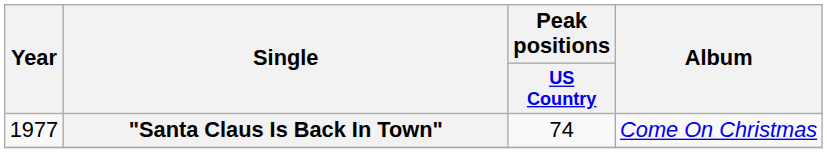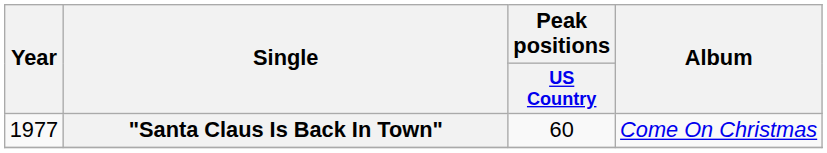"Santa Claus Is Back In Town" | Peak positions / US Country: 74 -> 60
